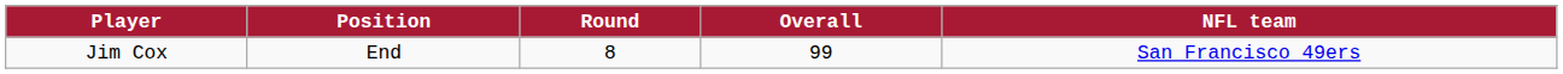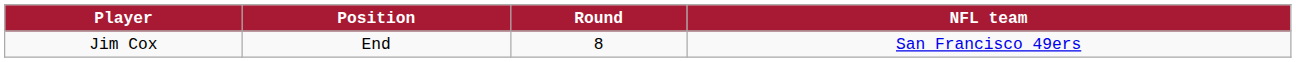- column: Overall | 99
